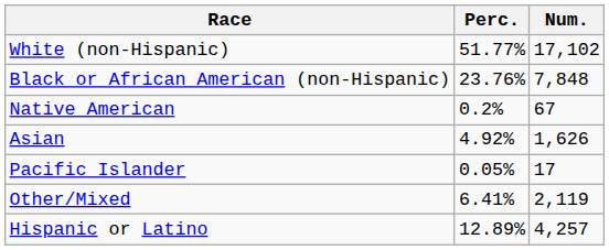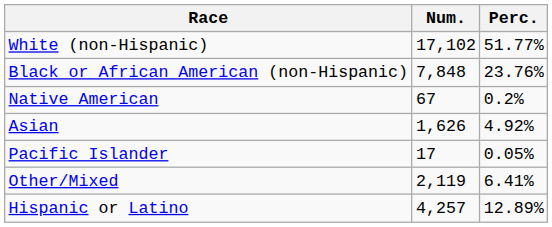columns swapped: Num. <-> Perc.
